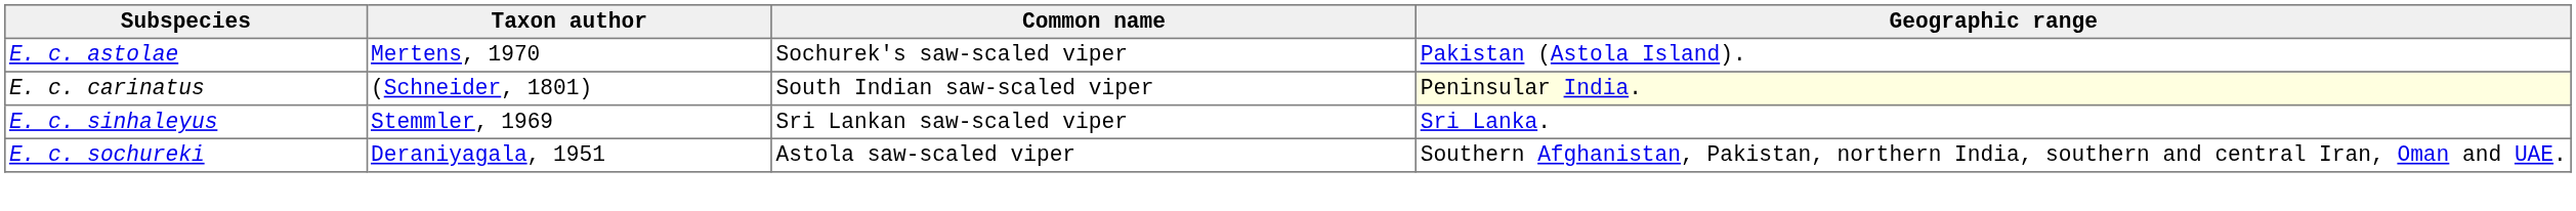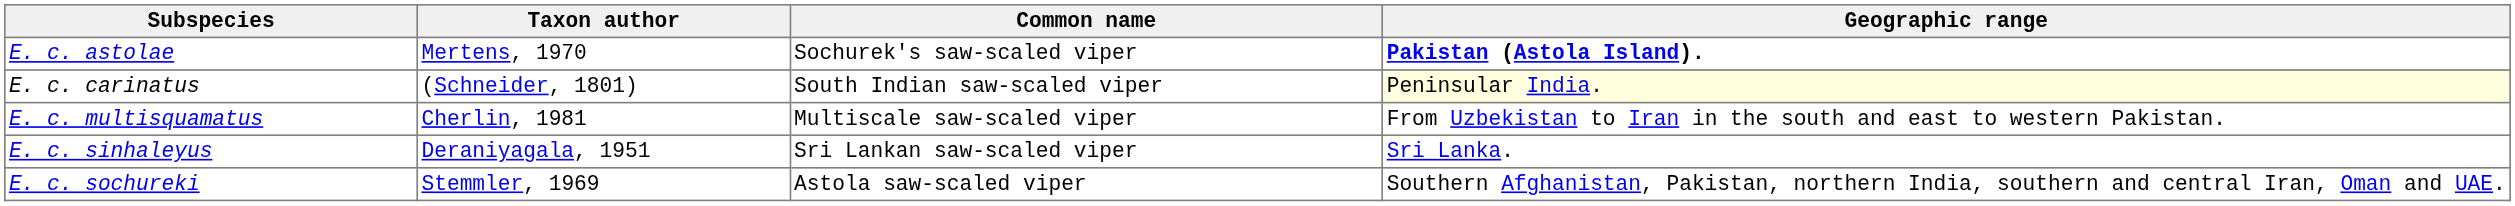E. c. astolae | Geographic range: normal -> bold
+ row: E. c. multisquamatus | Cherlin, 1981 | Multiscale saw-scaled viper | From Uzbekistan to Iran in the south and east to western Pakistan.
E. c. sinhaleyus | Taxon author: Stemmler, 1969 -> Deraniyagala, 1951
E. c. sochureki | Taxon author: Deraniyagala, 1951 -> Stemmler, 1969
